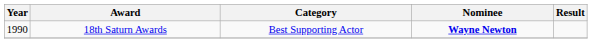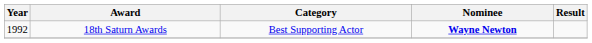18th Saturn Awards | Year: 1990 -> 1992
